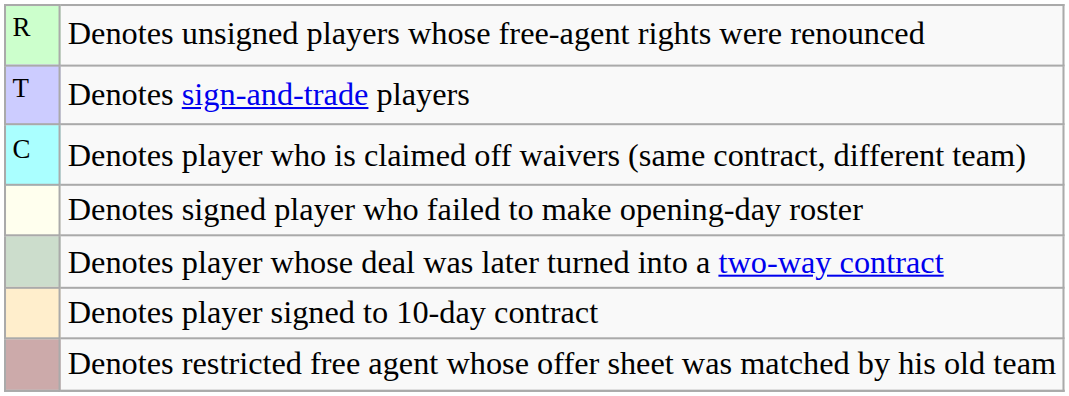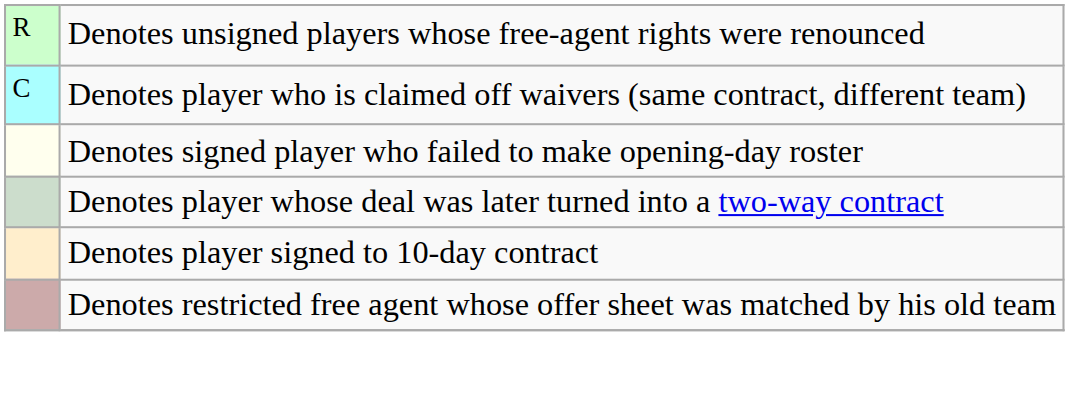- row: T | Denotes sign-and-trade players
